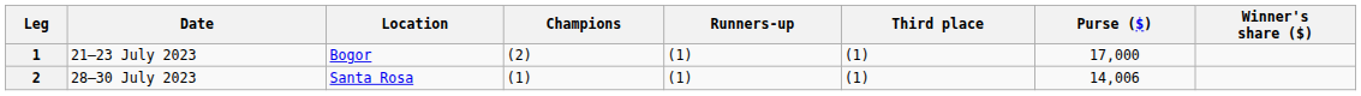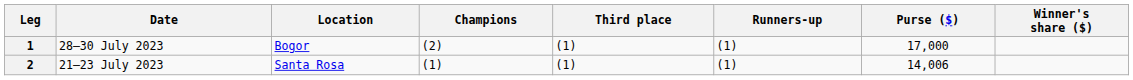columns swapped: Runners-up <-> Third place
1 | Date: 21–23 July 2023 -> 28–30 July 2023
2 | Date: 28–30 July 2023 -> 21–23 July 2023
